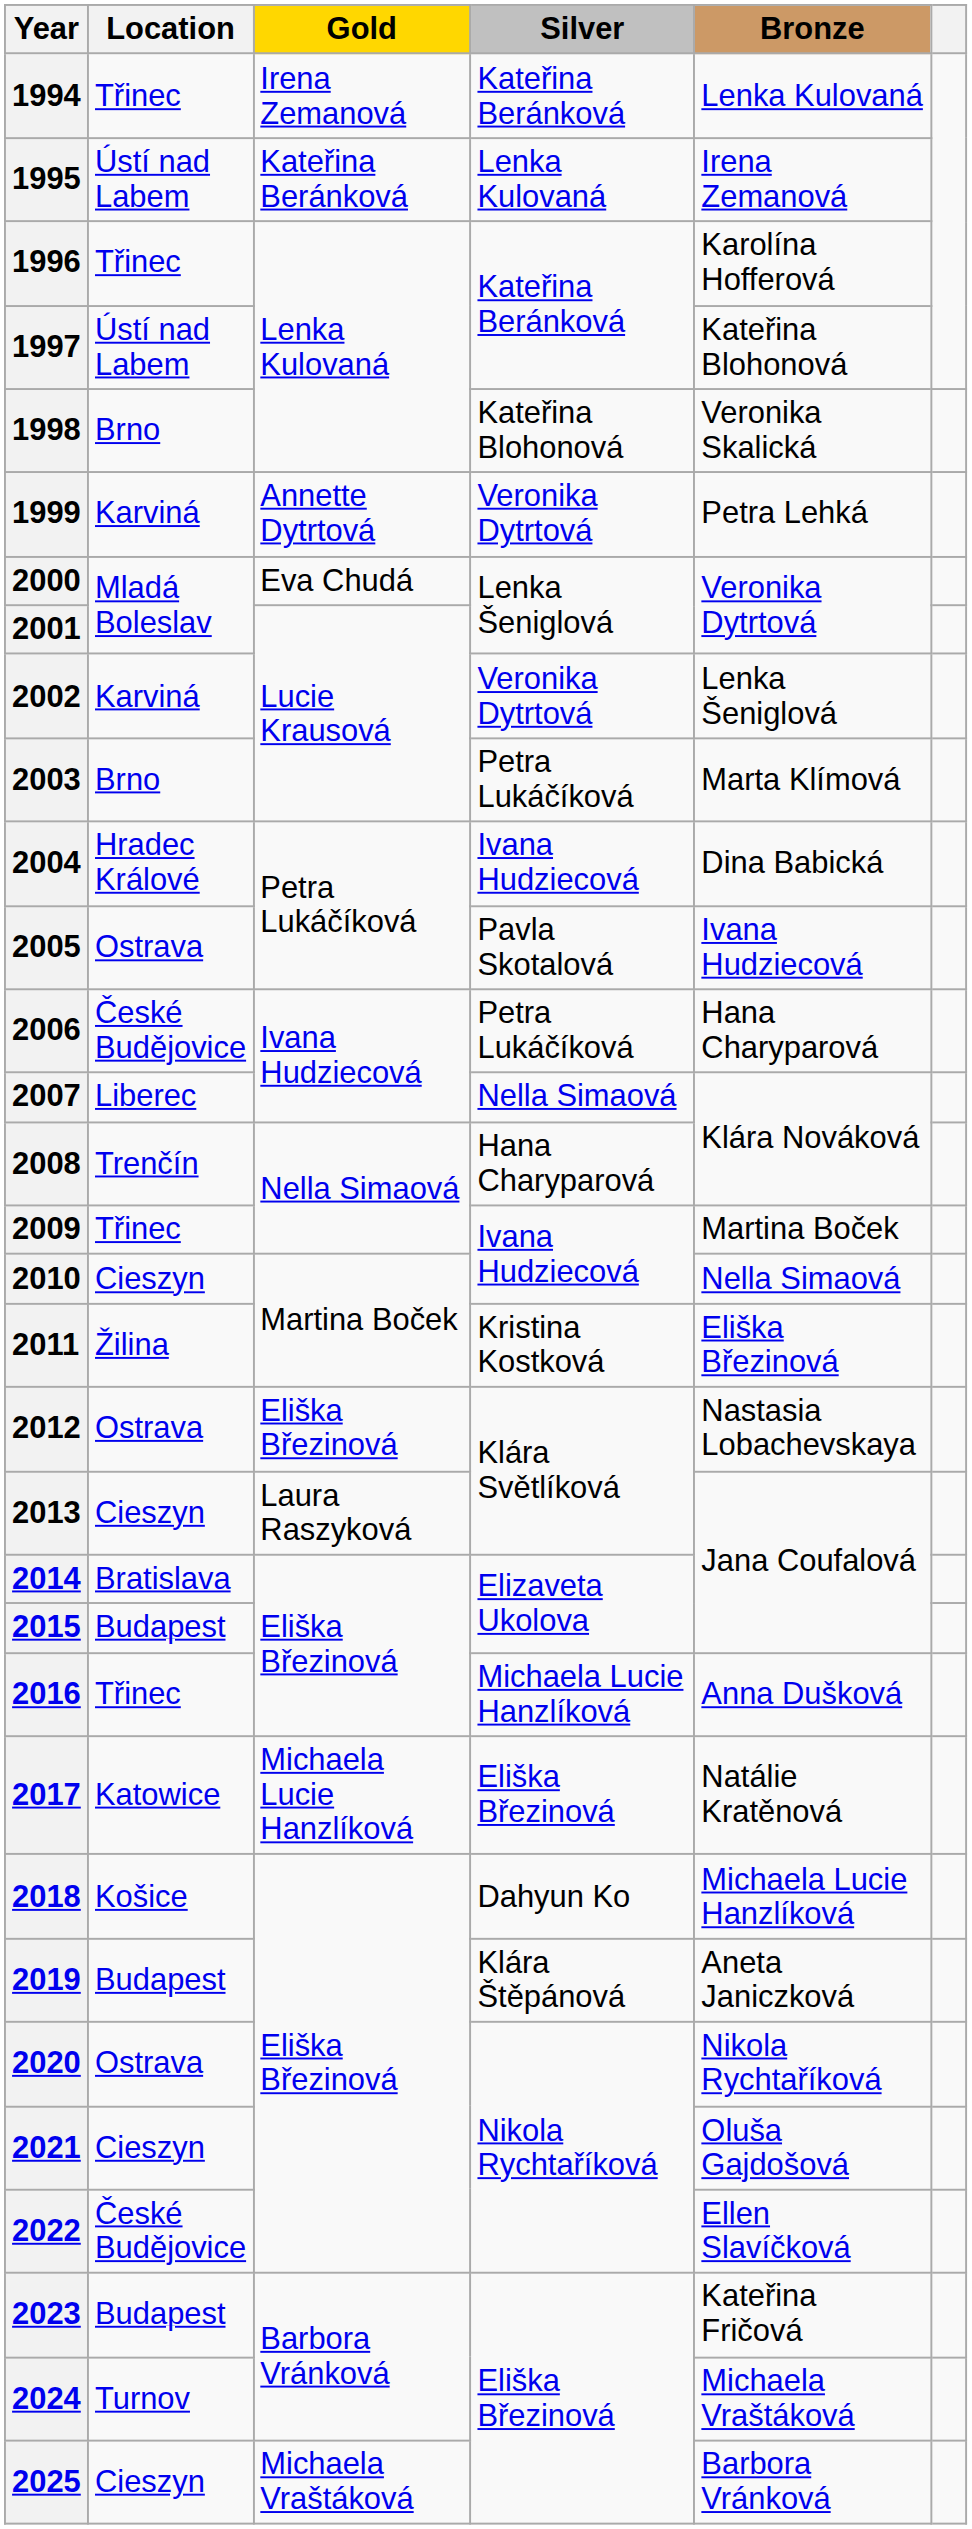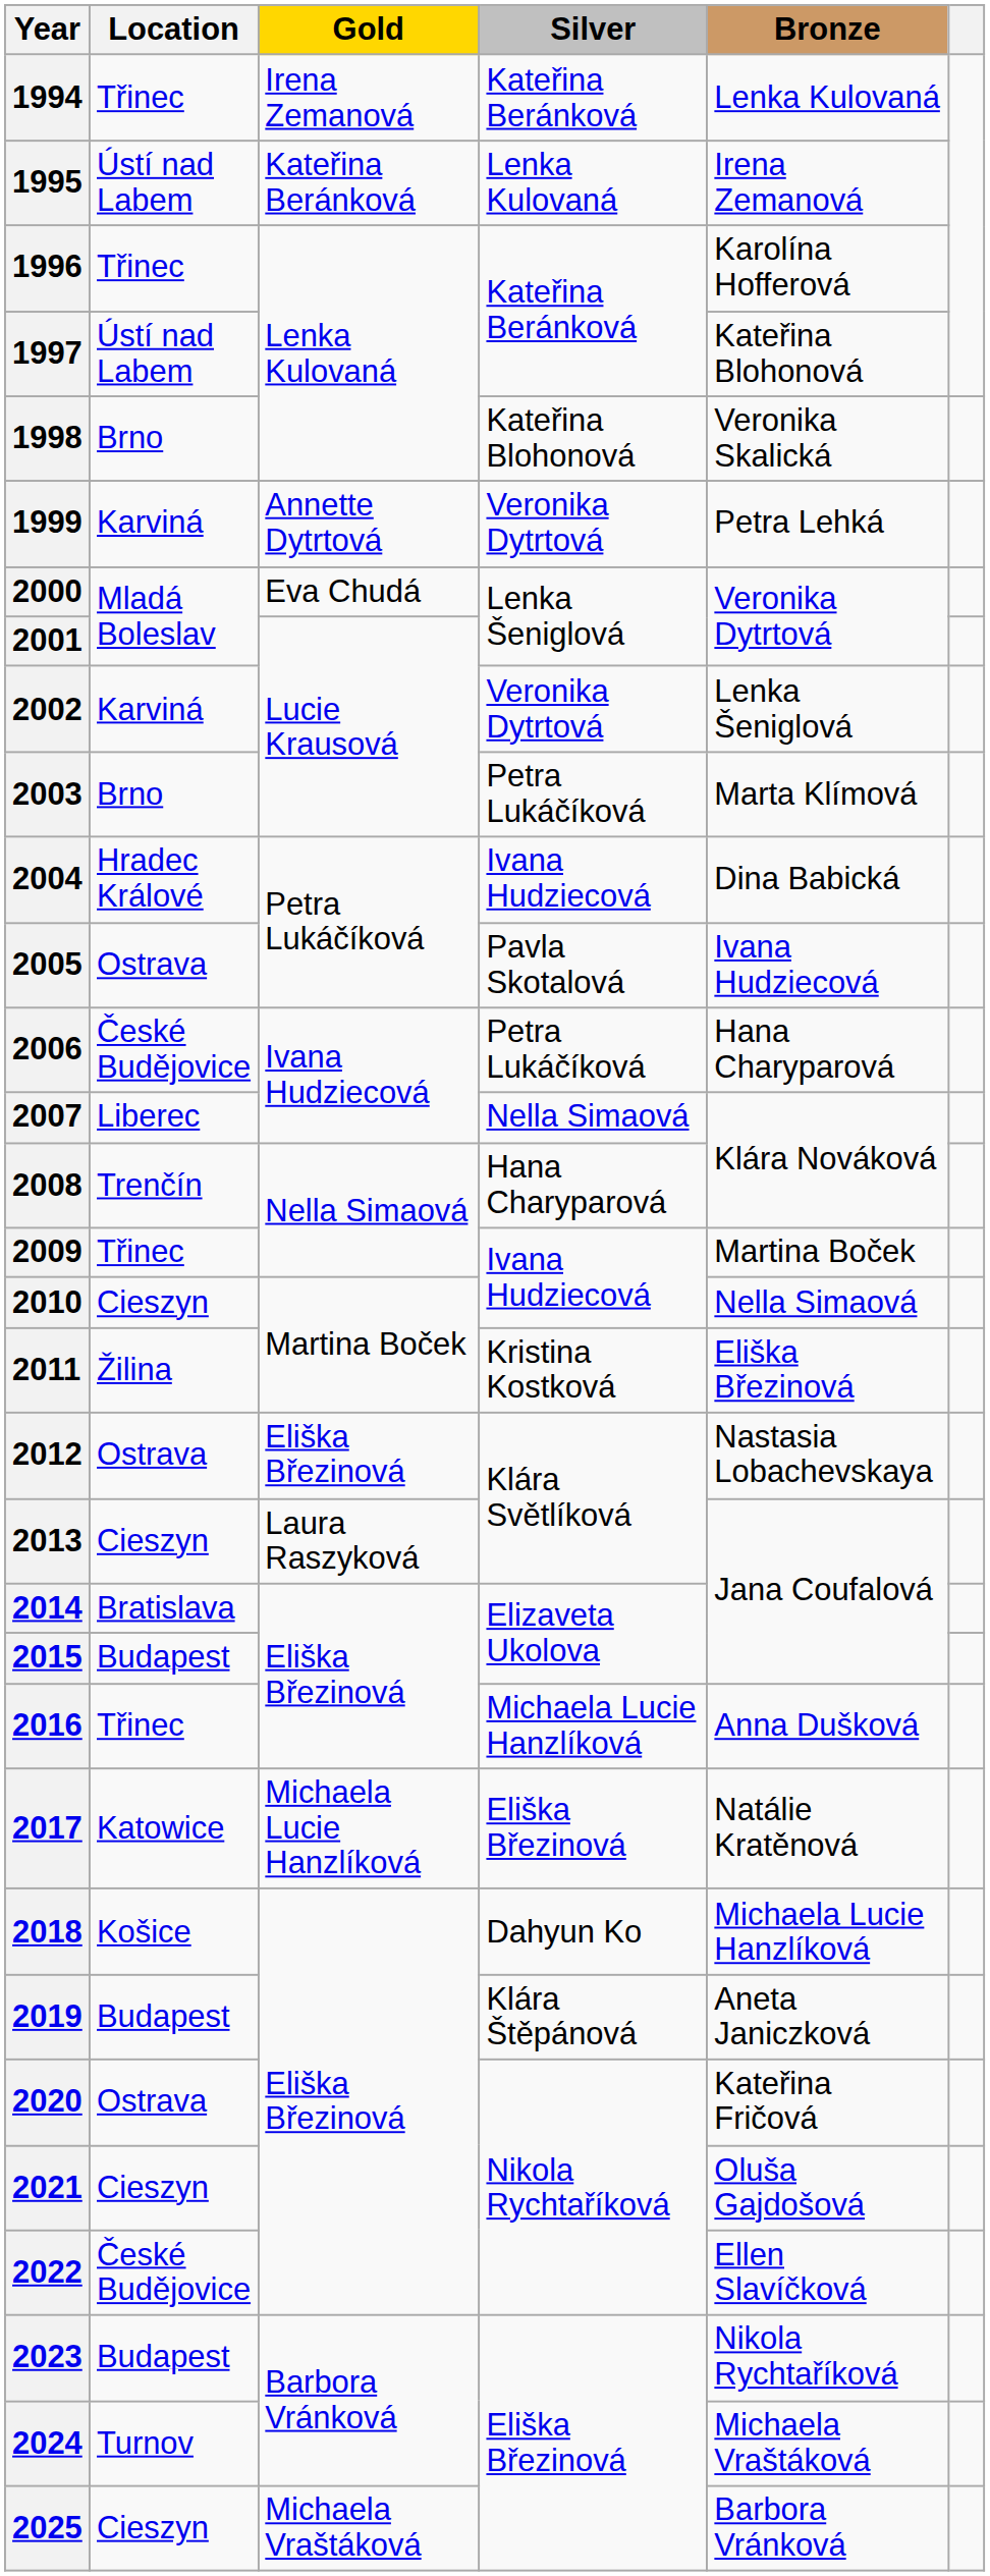2020 | Bronze: Nikola Rychtaříková -> Kateřina Fričová
2023 | Bronze: Kateřina Fričová -> Nikola Rychtaříková
